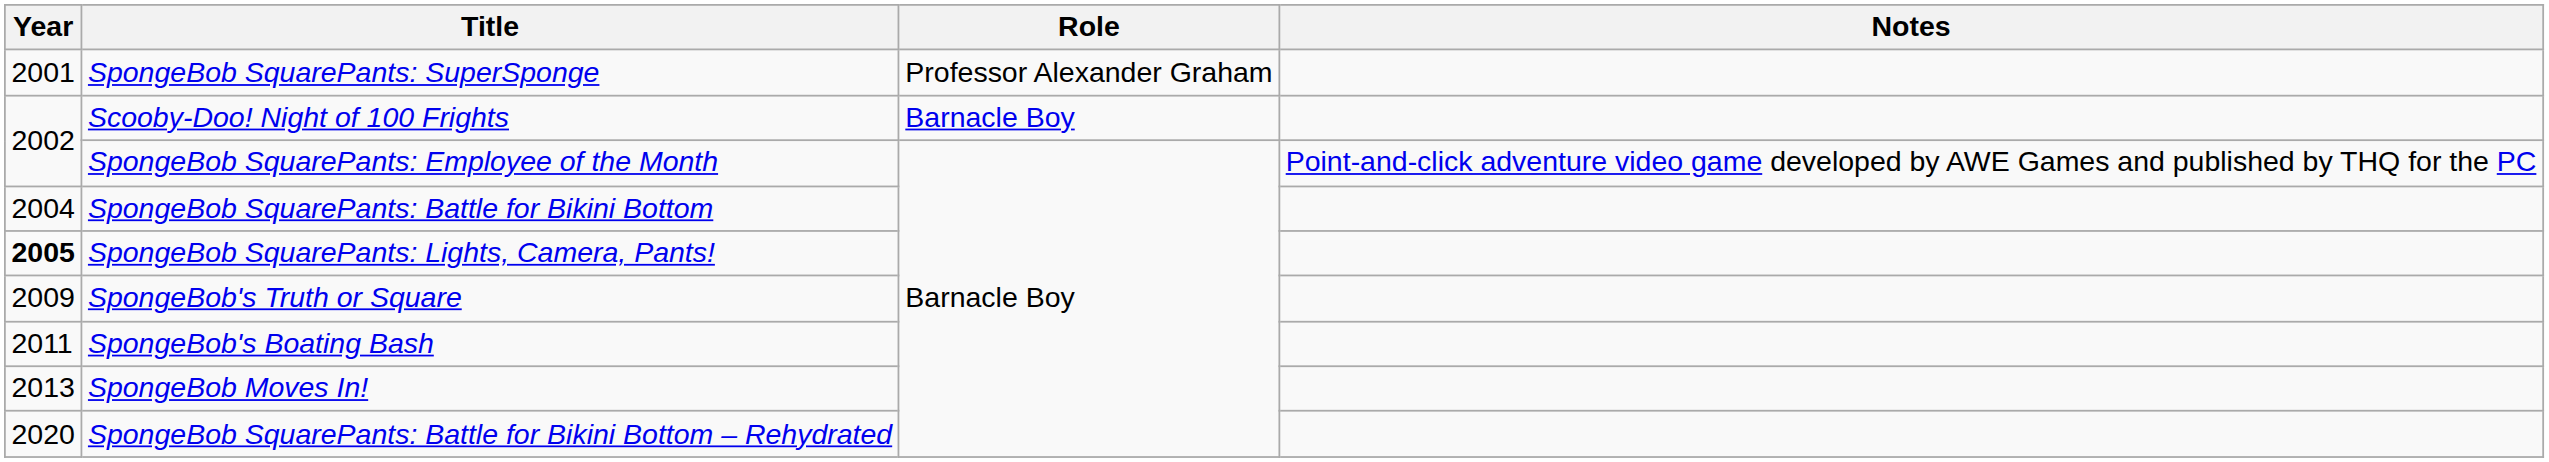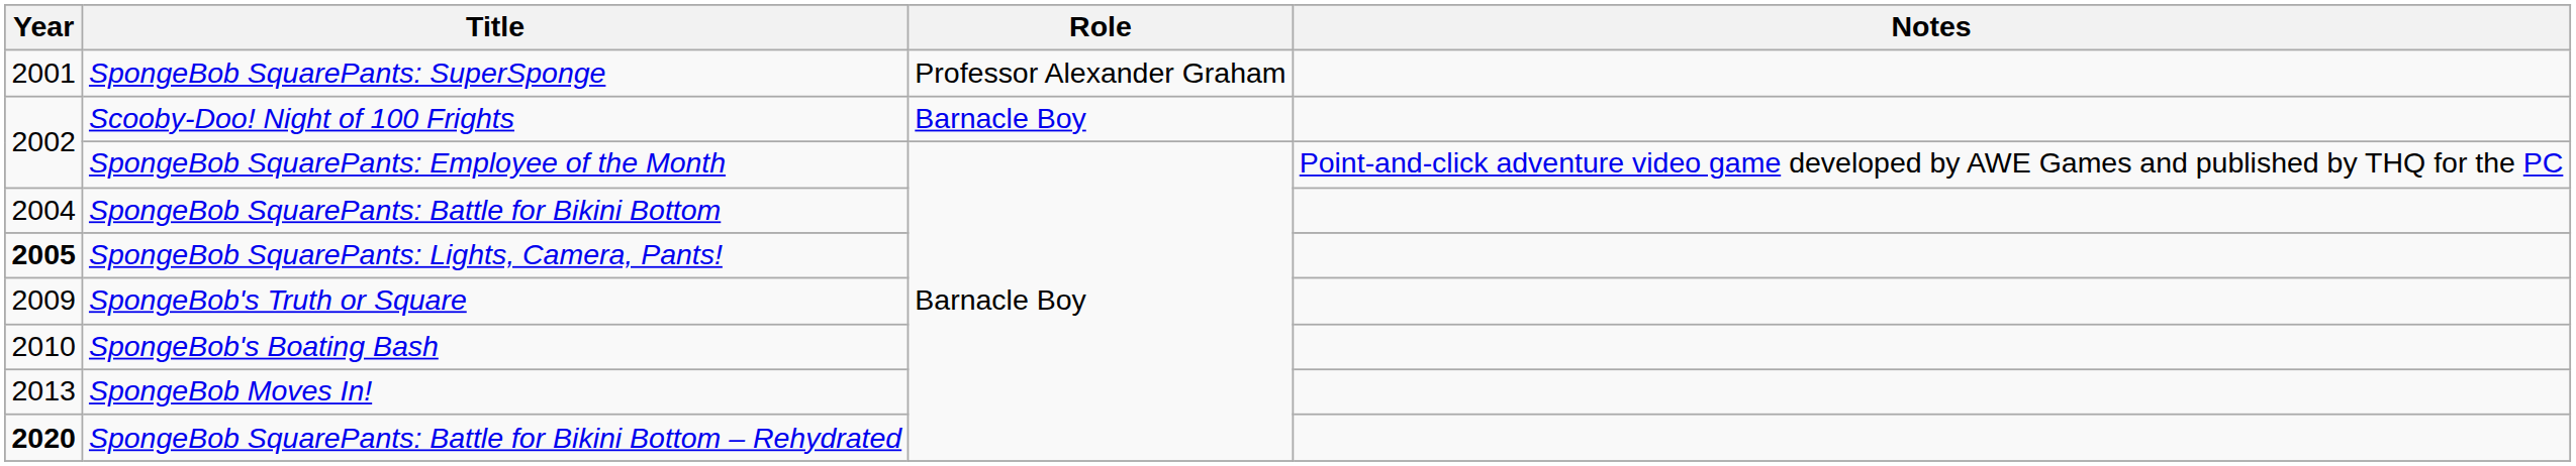SpongeBob's Boating Bash | Year: 2011 -> 2010
SpongeBob SquarePants: Battle for Bikini Bottom – Rehydrated | Year: normal -> bold
